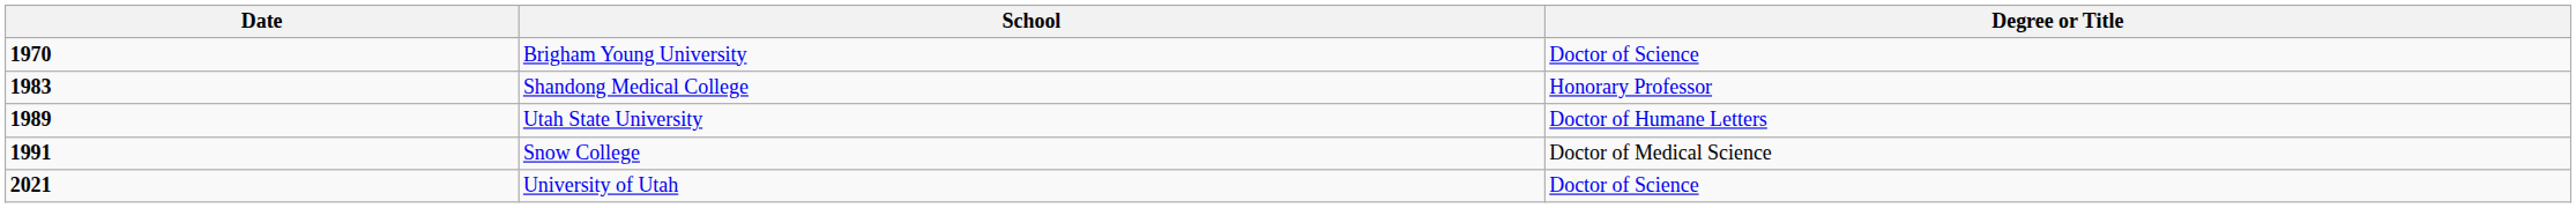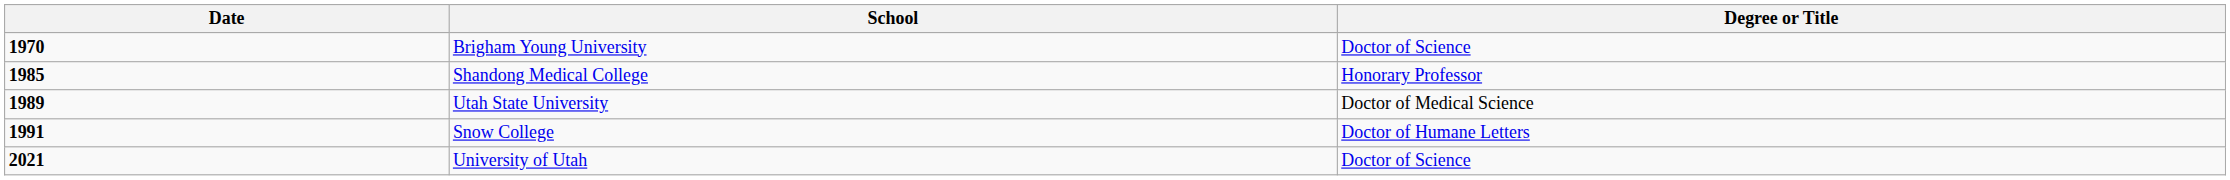Shandong Medical College | Date: 1983 -> 1985
Utah State University | Degree or Title: Doctor of Humane Letters -> Doctor of Medical Science
Snow College | Degree or Title: Doctor of Medical Science -> Doctor of Humane Letters
